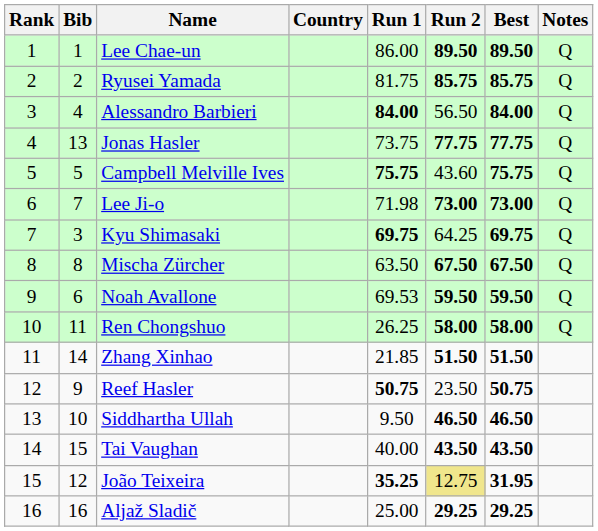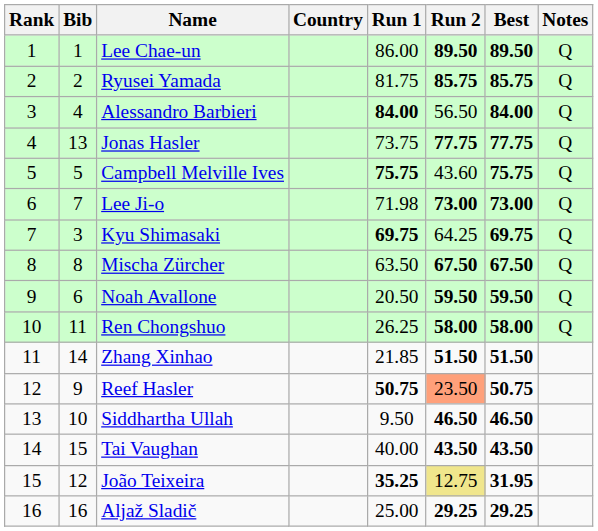Noah Avallone | Run 1: 69.53 -> 20.50
Reef Hasler | Run 2: no background -> lightsalmon background
